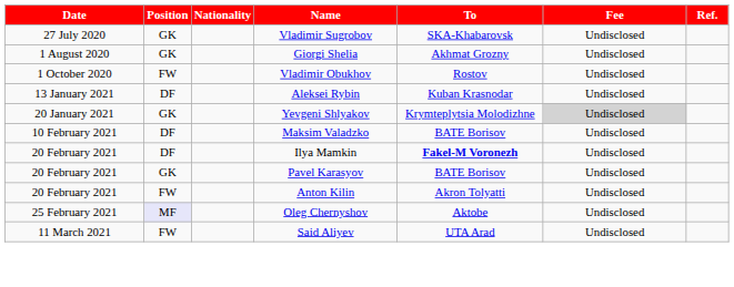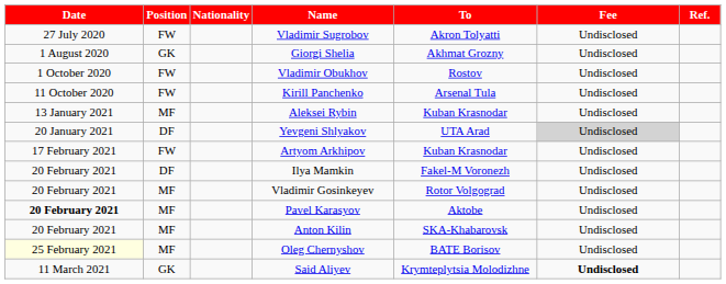Vladimir Sugrobov | Position: GK -> FW
Vladimir Sugrobov | To: SKA-Khabarovsk -> Akron Tolyatti
+ row: 11 October 2020 | FW | Kirill Panchenko | Arsenal Tula | Undisclosed
Aleksei Rybin | Position: DF -> MF
Yevgeni Shlyakov | Position: GK -> DF
Yevgeni Shlyakov | To: Krymteplytsia Molodizhne -> UTA Arad
+ row: 17 February 2021 | FW | Artyom Arkhipov | Kuban Krasnodar | Undisclosed
- row: 10 February 2021 | DF | Maksim Valadzko | BATE Borisov | Undisclosed
Ilya Mamkin | To: bold -> normal
+ row: 20 February 2021 | MF | Vladimir Gosinkeyev | Rotor Volgograd | Undisclosed
Pavel Karasyov | Date: normal -> bold
Pavel Karasyov | Position: GK -> MF
Pavel Karasyov | To: BATE Borisov -> Aktobe
Anton Kilin | Position: FW -> MF
Anton Kilin | To: Akron Tolyatti -> SKA-Khabarovsk
Oleg Chernyshov | Date: no background -> lightyellow background
Oleg Chernyshov | Position: lavender background -> no background
Oleg Chernyshov | To: Aktobe -> BATE Borisov
Said Aliyev | Position: FW -> GK
Said Aliyev | To: UTA Arad -> Krymteplytsia Molodizhne
Said Aliyev | Fee: normal -> bold
